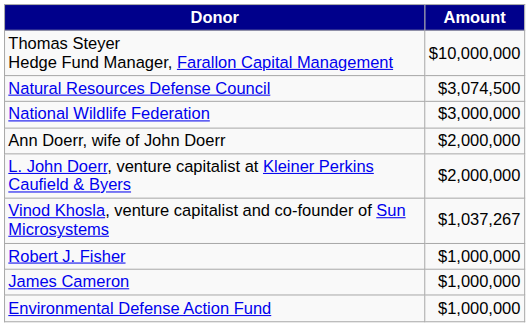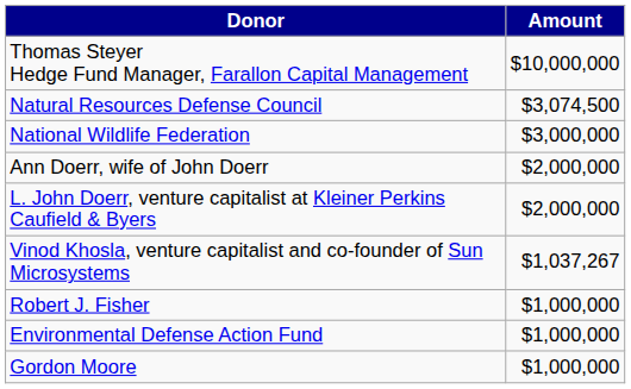- row: James Cameron | $1,000,000
+ row: Gordon Moore | $1,000,000
